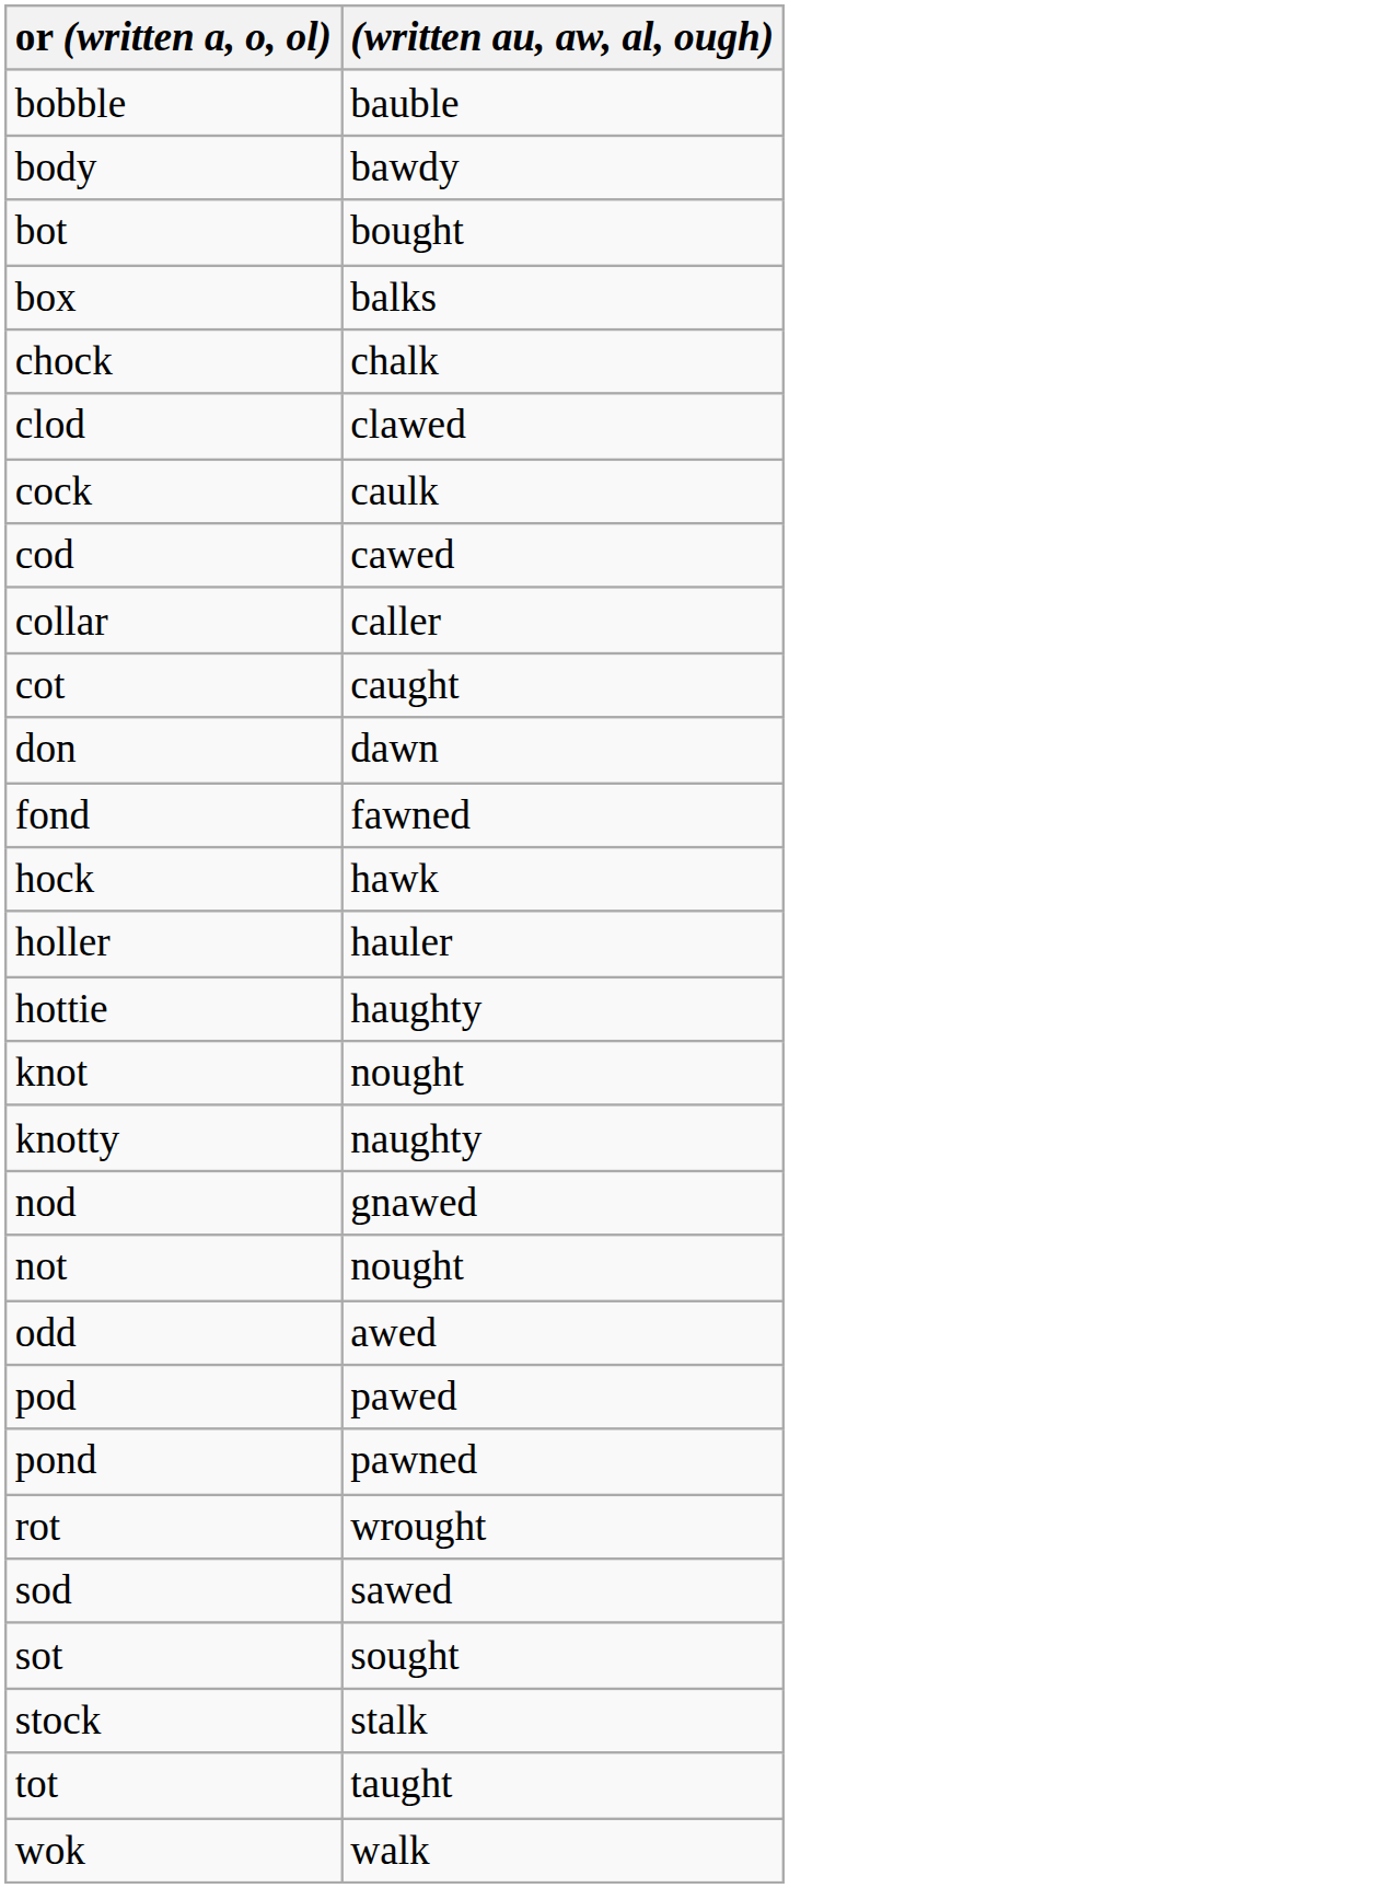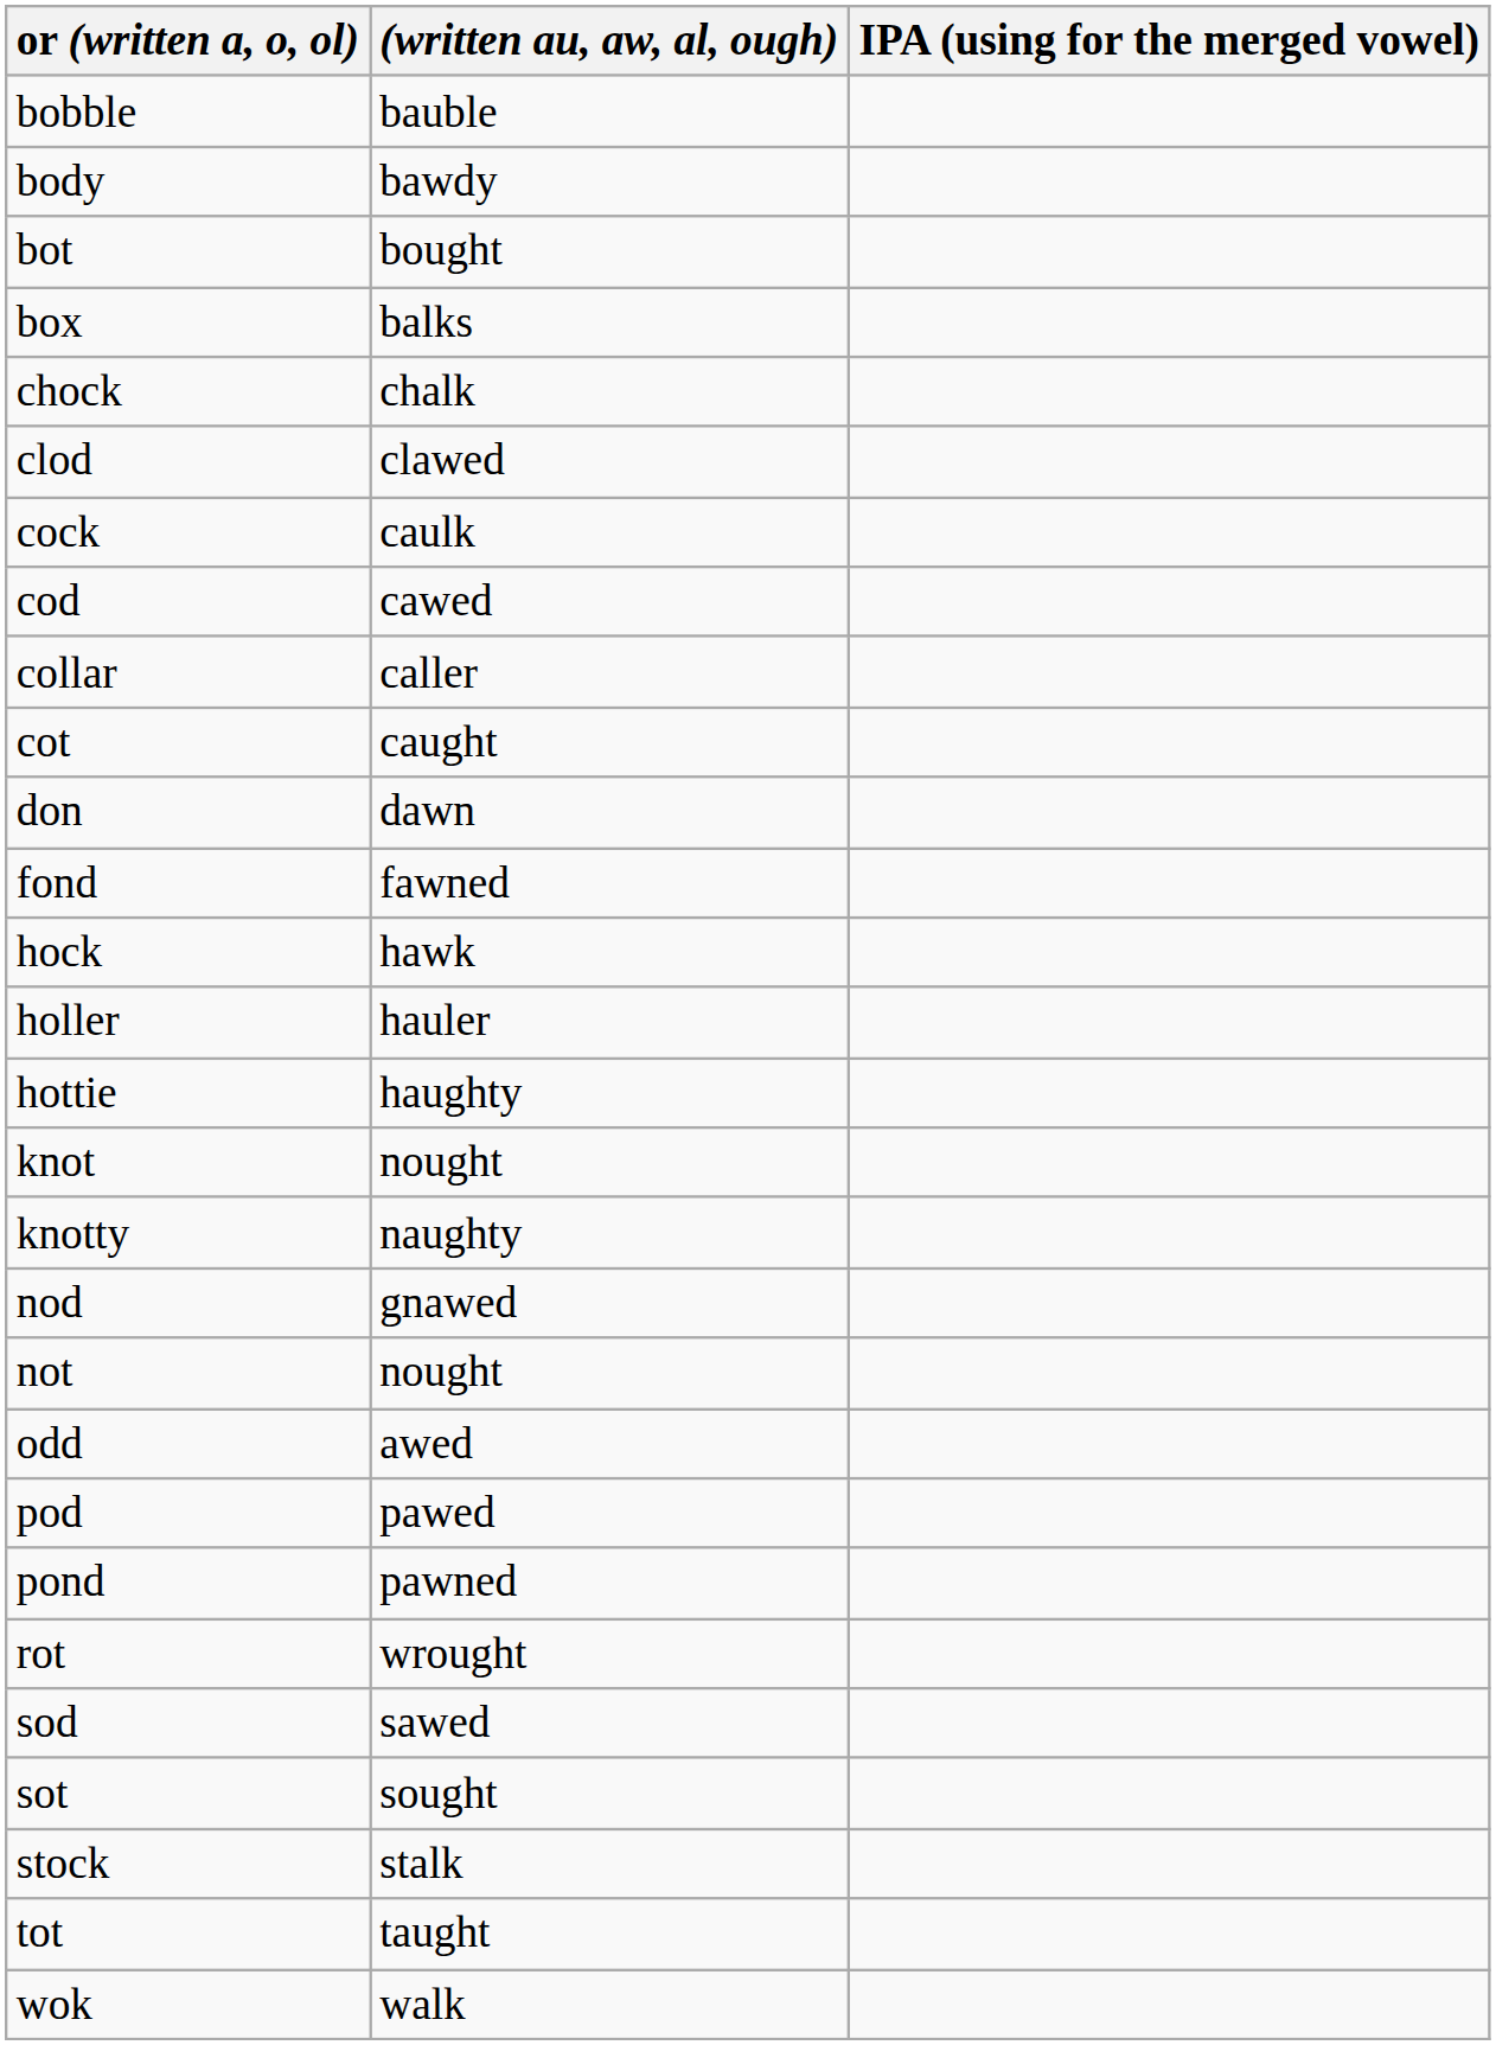+ column: IPA (using for the merged vowel)
